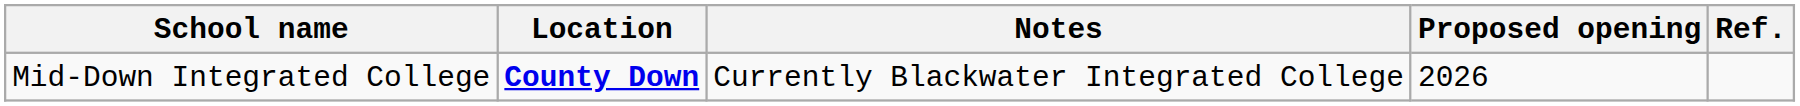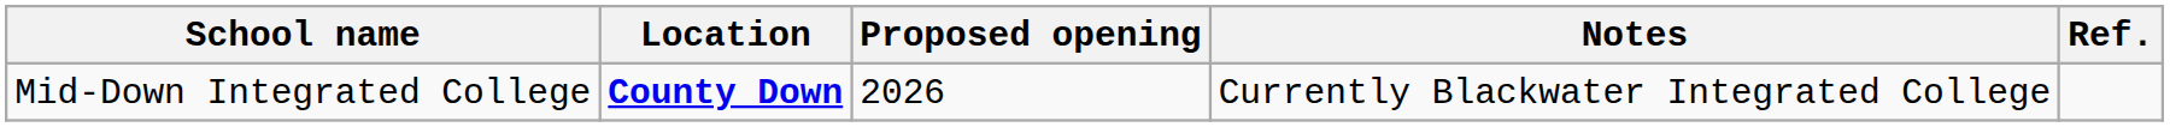columns swapped: Proposed opening <-> Notes
